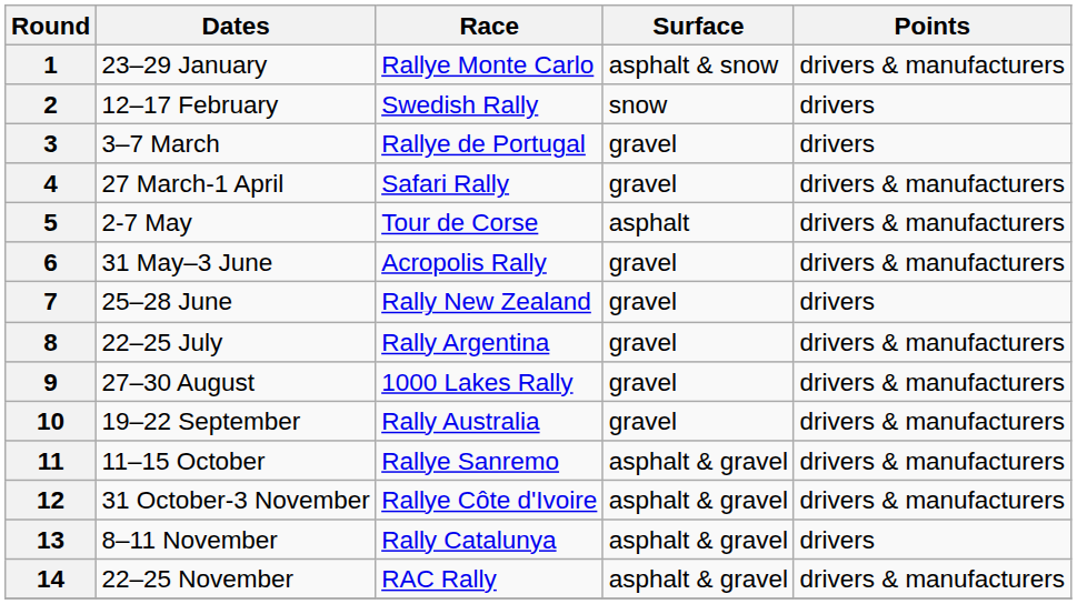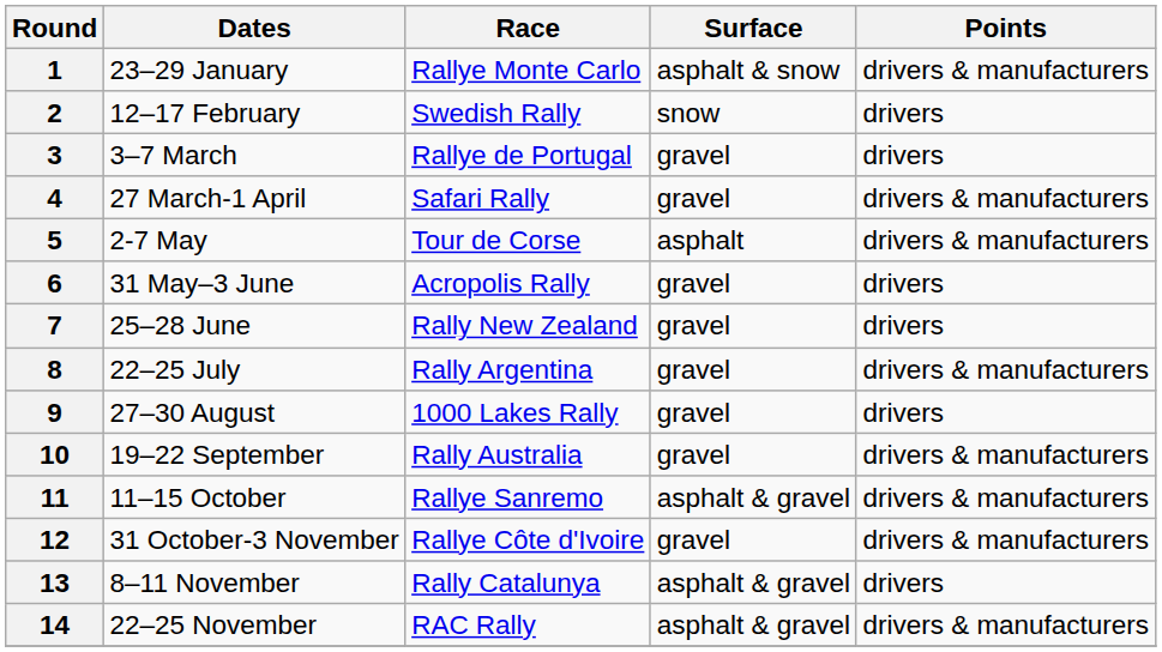6 | Points: drivers & manufacturers -> drivers
9 | Points: drivers & manufacturers -> drivers
12 | Surface: asphalt & gravel -> gravel
